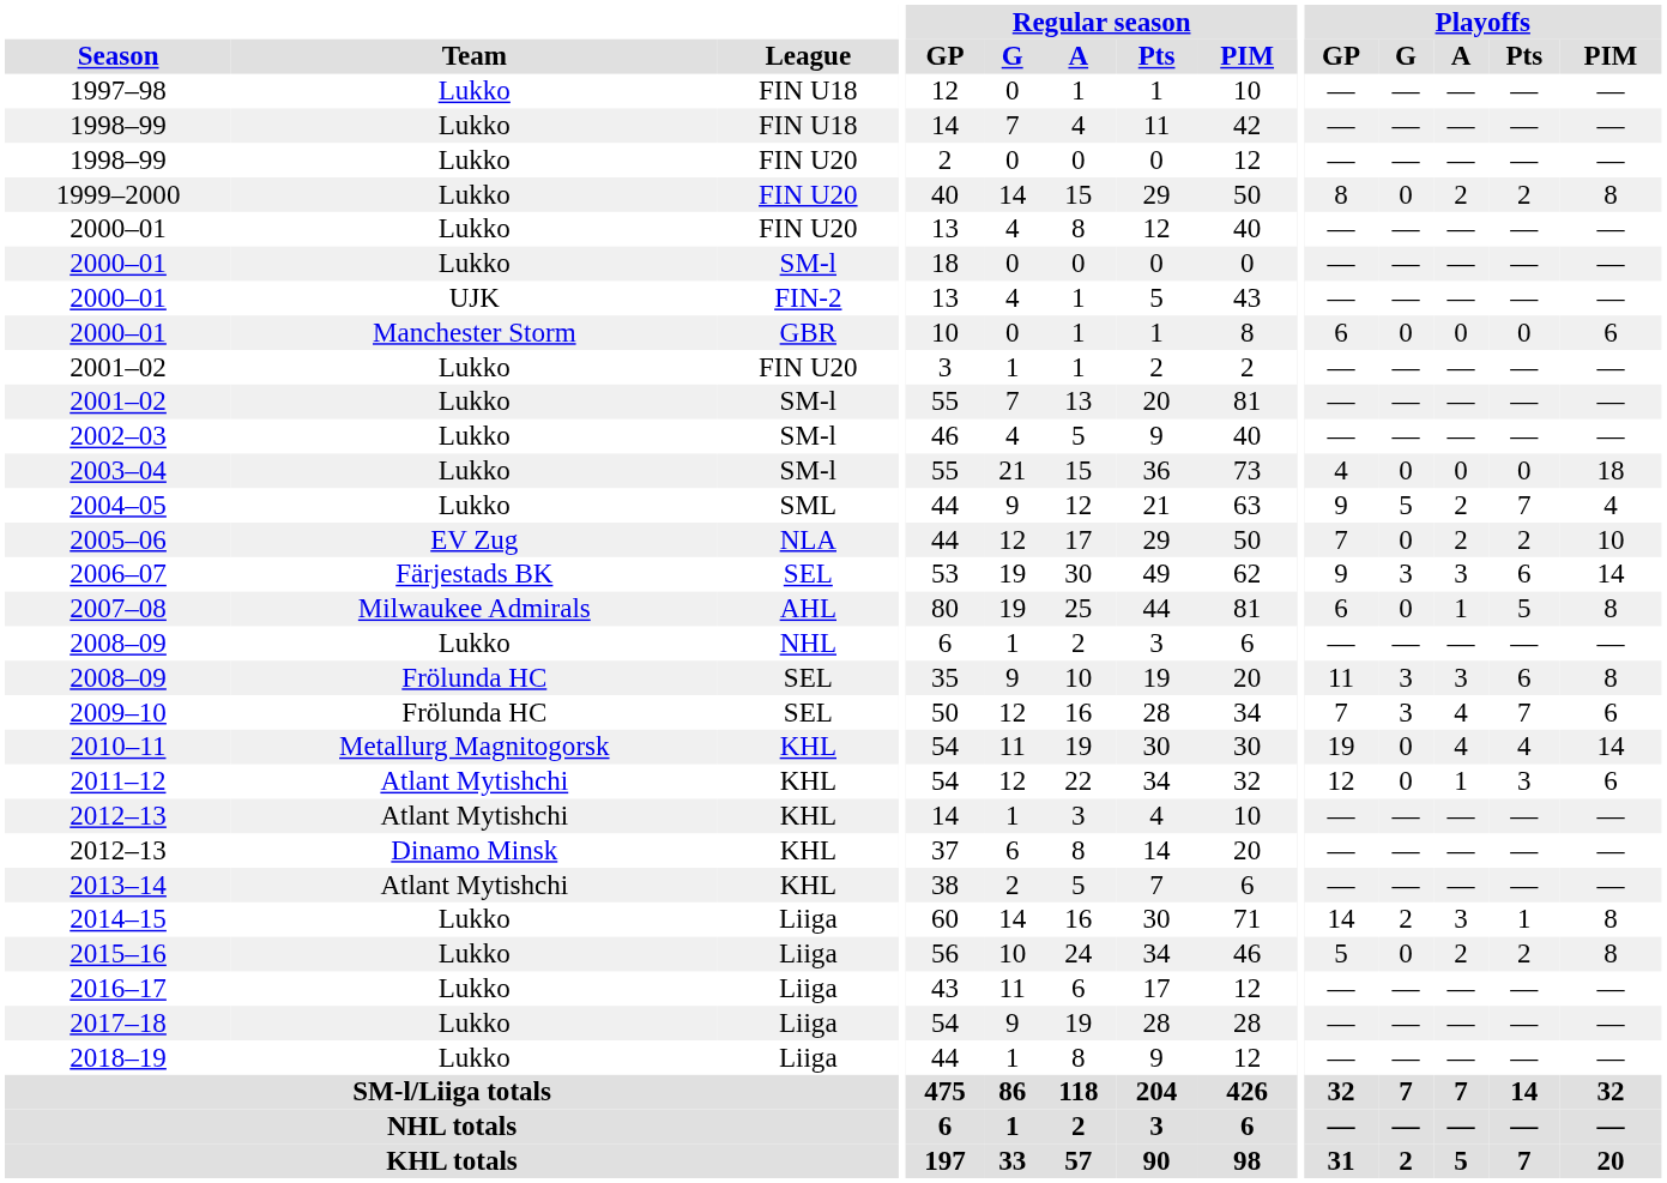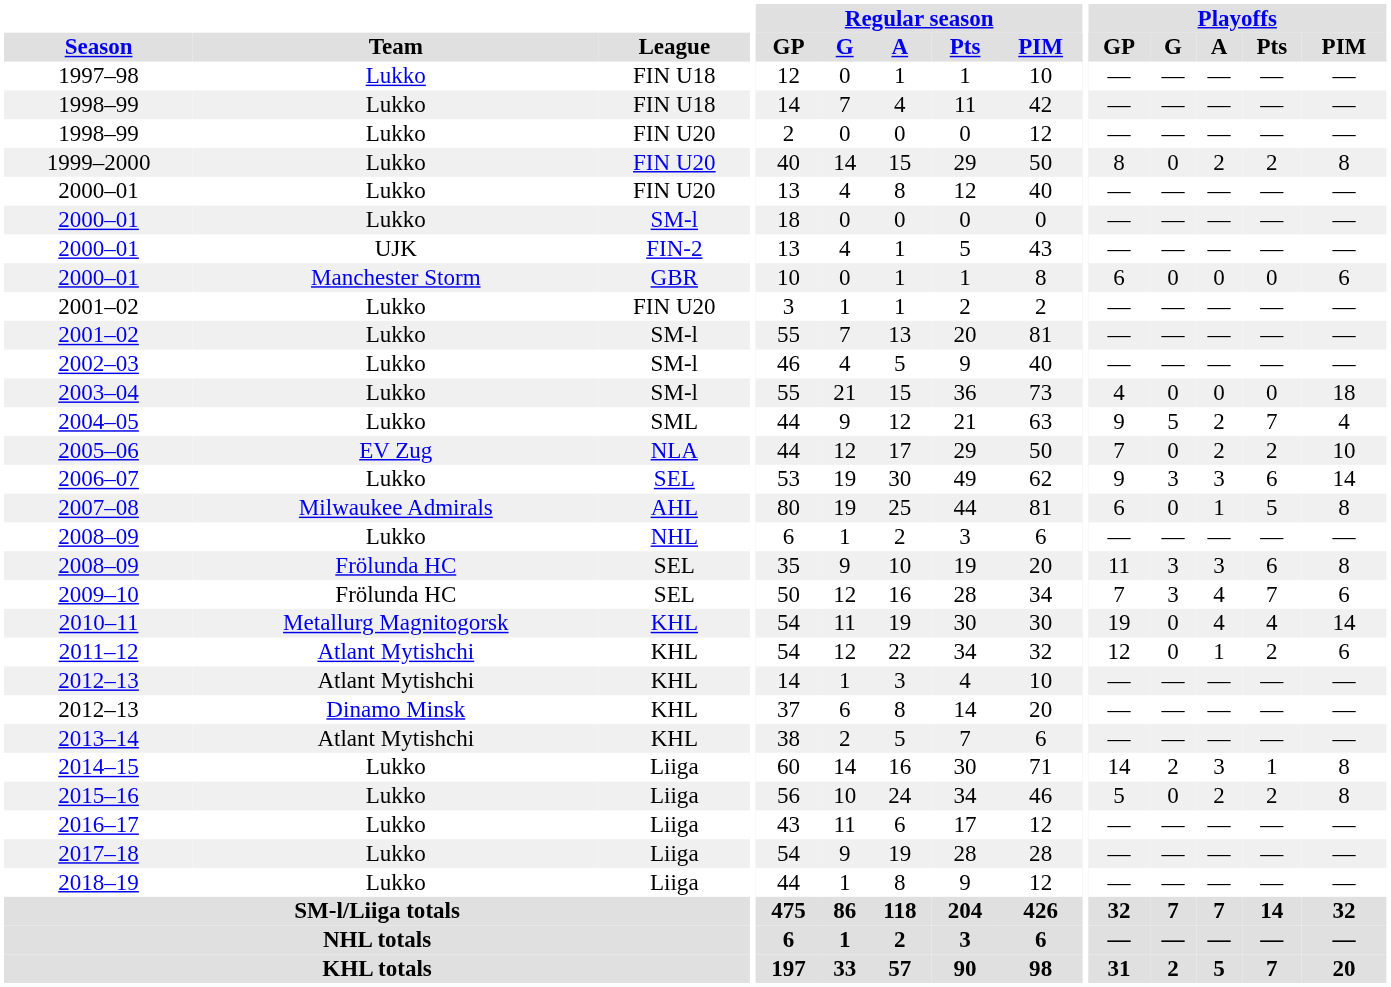2006–07 | Team: Färjestads BK -> Lukko
2011–12 | Playoffs / Pts: 3 -> 2
